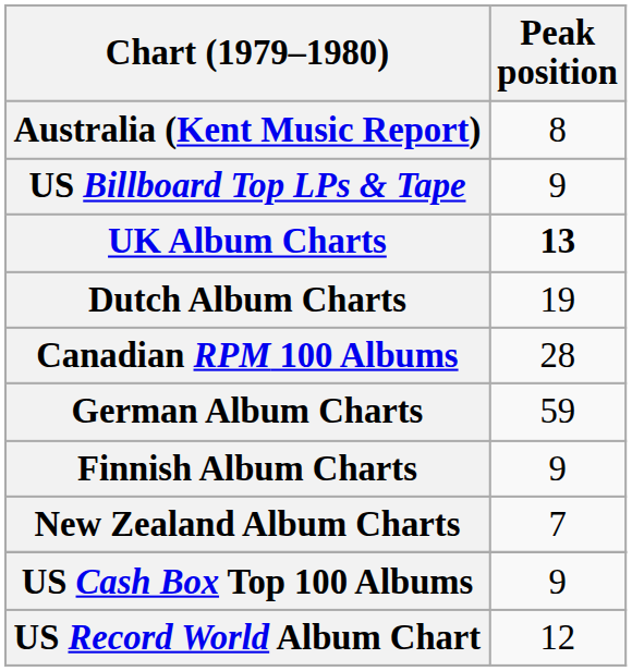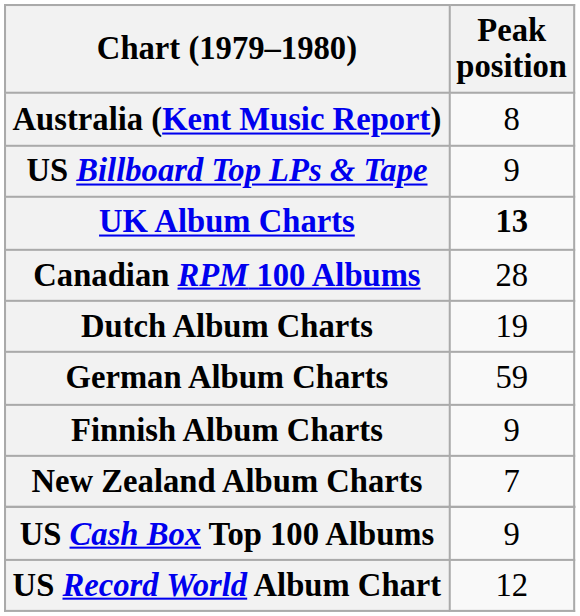rows swapped: Canadian RPM 100 Albums <-> Dutch Album Charts
